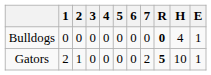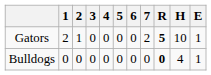rows swapped: Gators <-> Bulldogs
